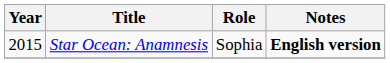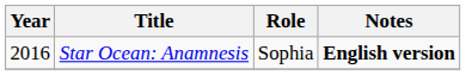Star Ocean: Anamnesis | Year: 2015 -> 2016
